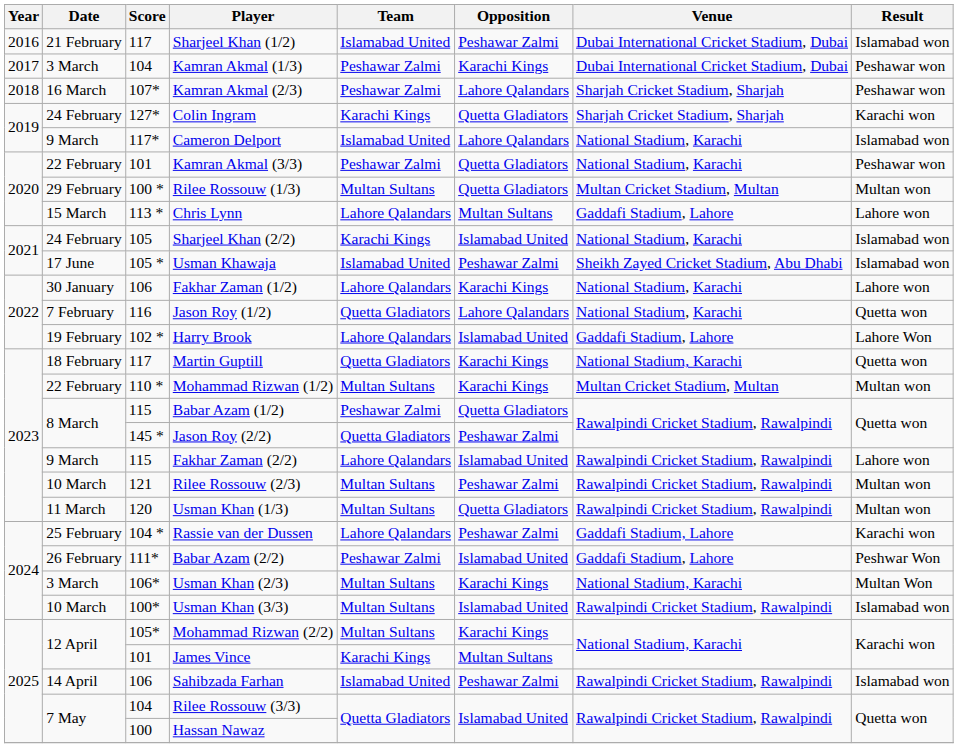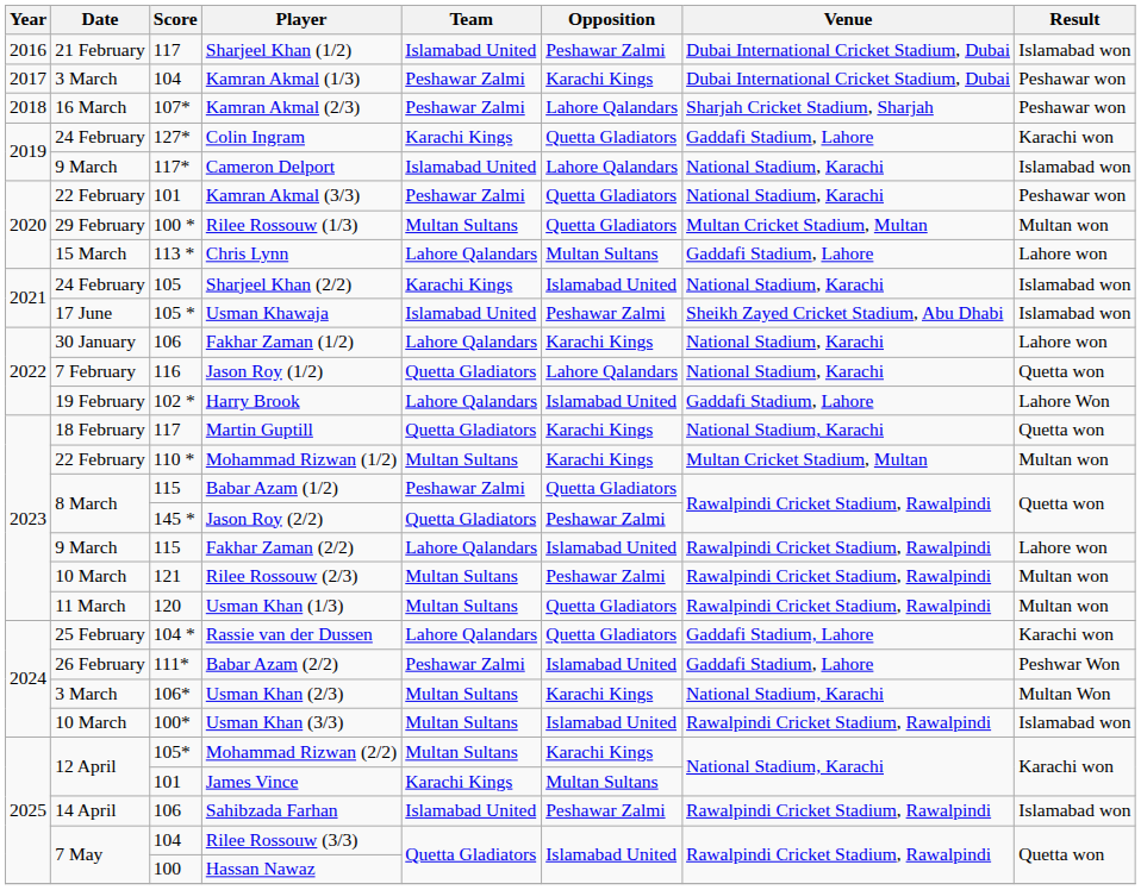Colin Ingram | Venue: Sharjah Cricket Stadium, Sharjah -> Gaddafi Stadium, Lahore
Rassie van der Dussen | Opposition: Peshawar Zalmi -> Quetta Gladiators
